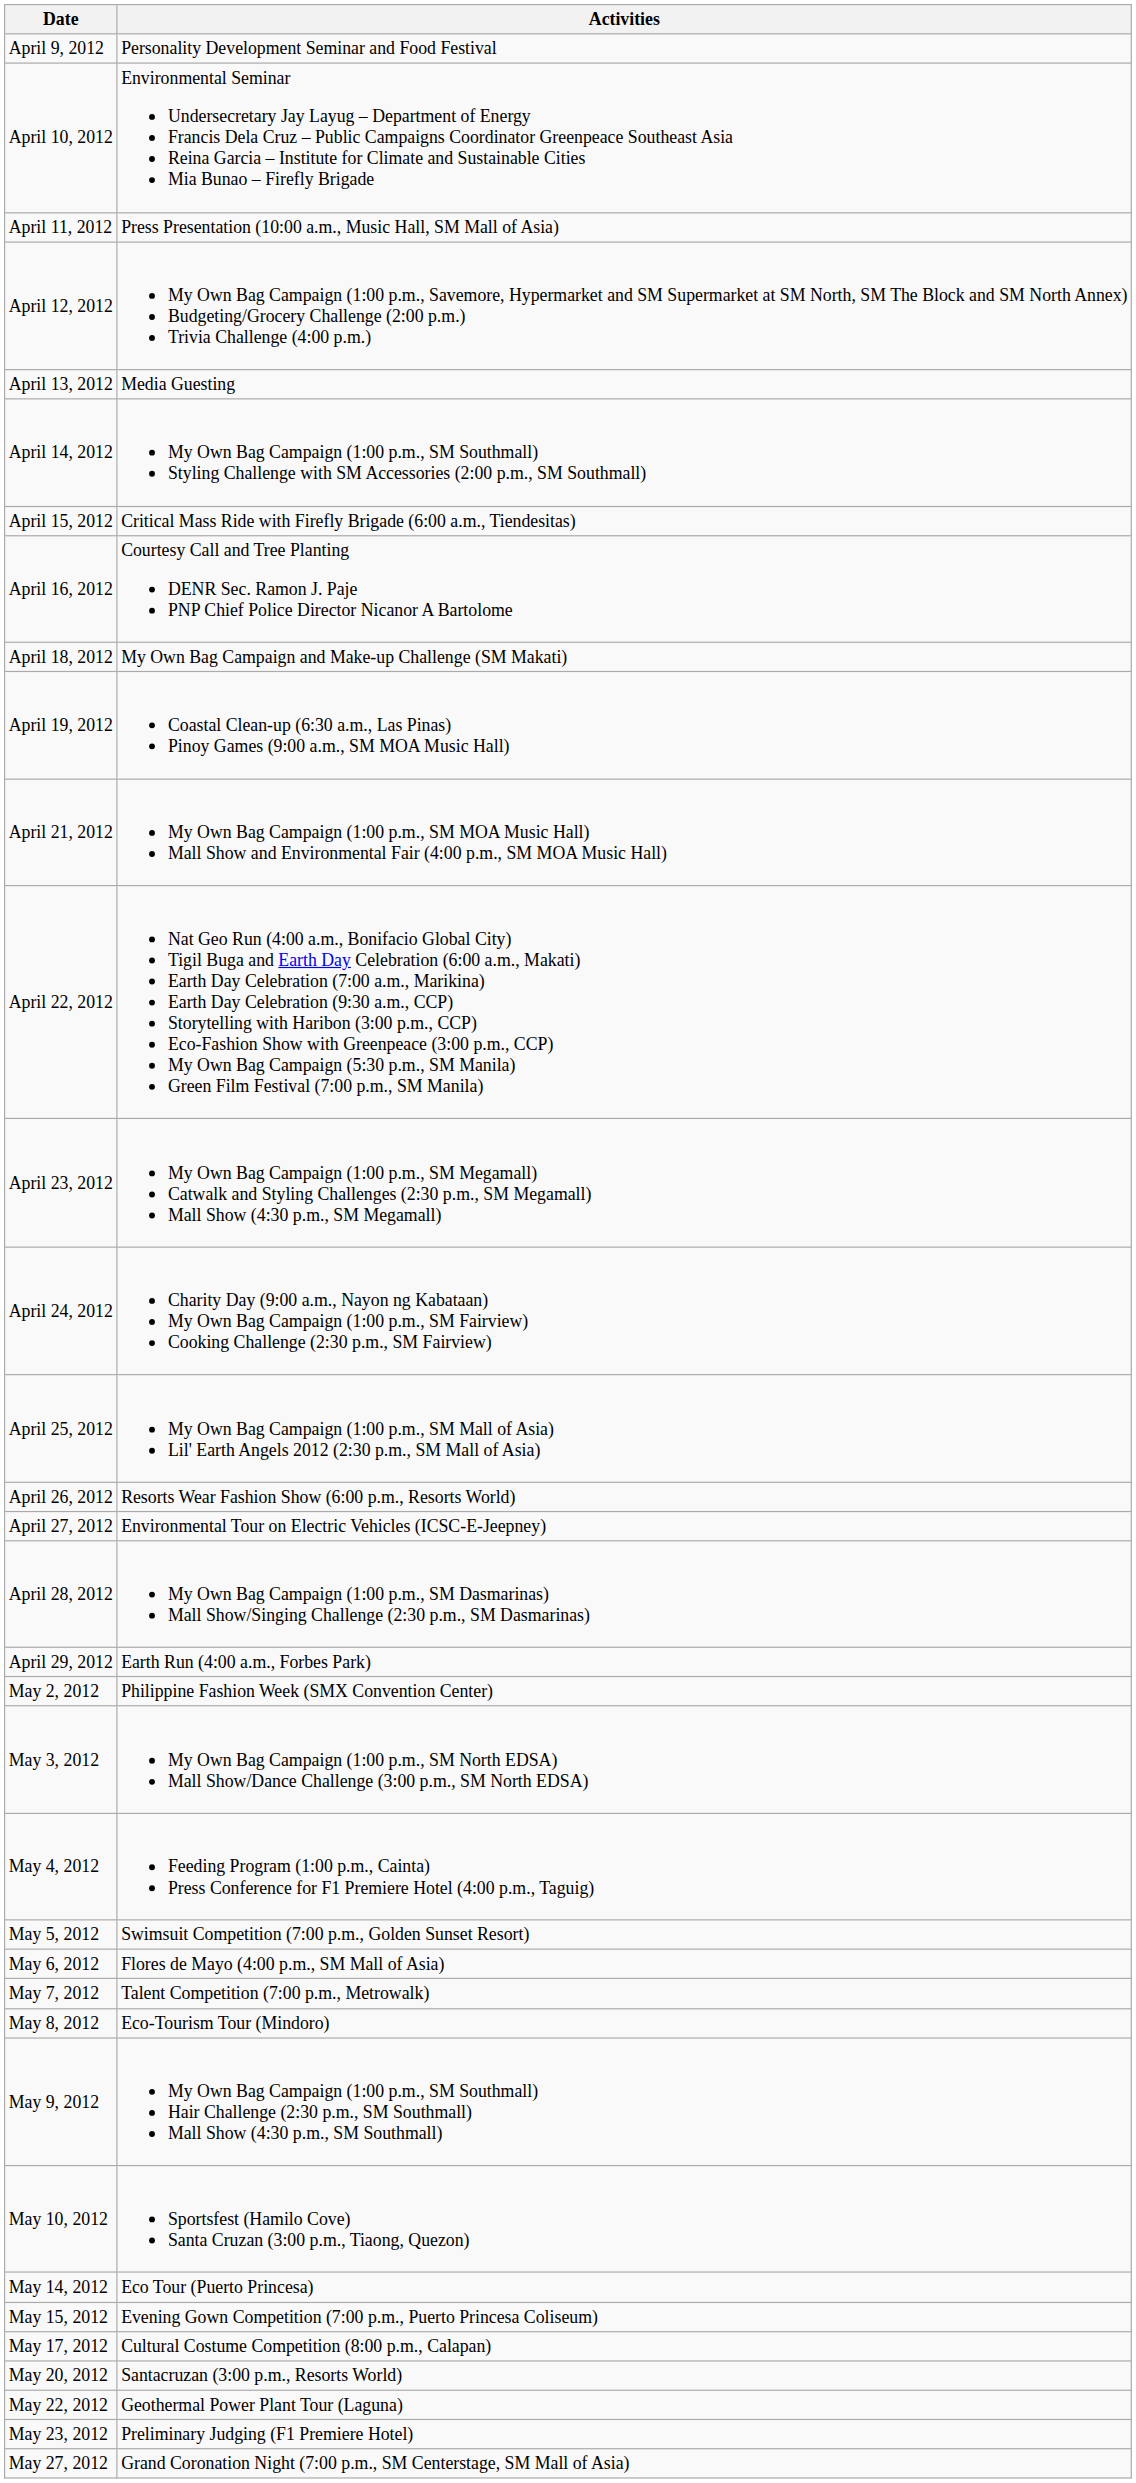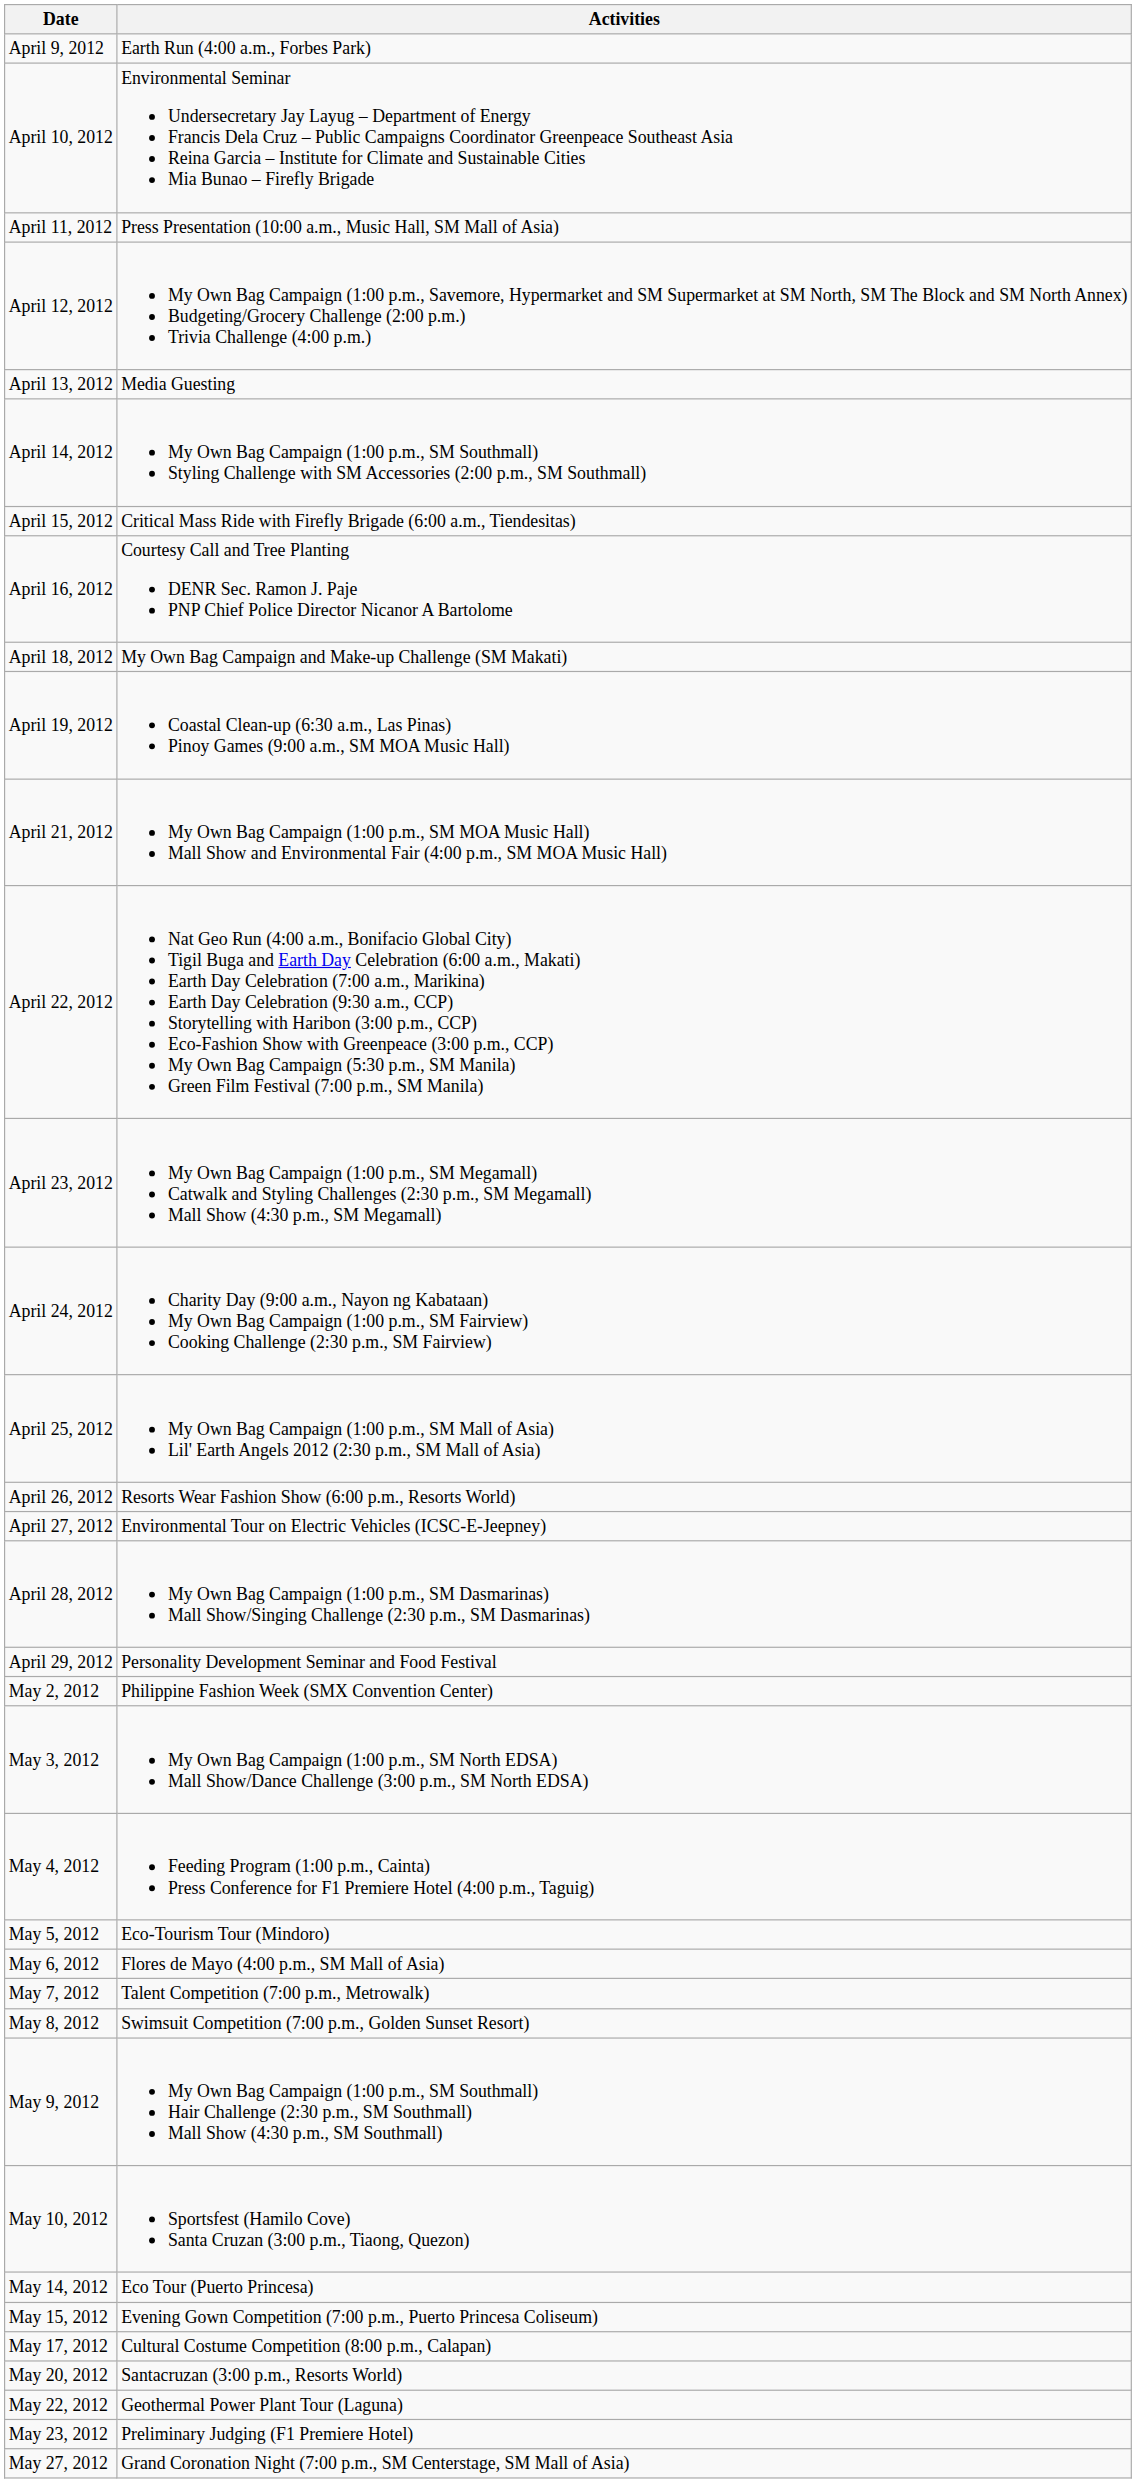April 9, 2012 | Activities: Personality Development Seminar and Food Festival -> Earth Run (4:00 a.m., Forbes Park)
April 29, 2012 | Activities: Earth Run (4:00 a.m., Forbes Park) -> Personality Development Seminar and Food Festival
May 5, 2012 | Activities: Swimsuit Competition (7:00 p.m., Golden Sunset Resort) -> Eco-Tourism Tour (Mindoro)
May 8, 2012 | Activities: Eco-Tourism Tour (Mindoro) -> Swimsuit Competition (7:00 p.m., Golden Sunset Resort)
